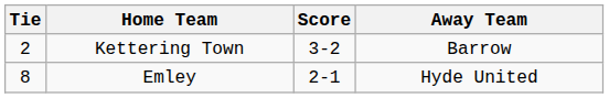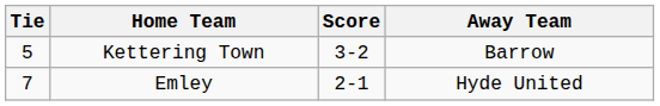Kettering Town | Tie: 2 -> 5
Emley | Tie: 8 -> 7
